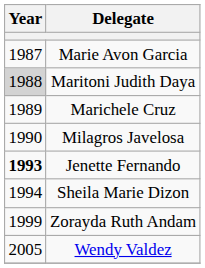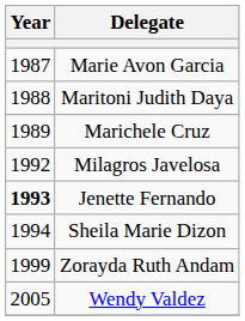Maritoni Judith Daya | Year: lightgrey background -> no background
Milagros Javelosa | Year: 1990 -> 1992
